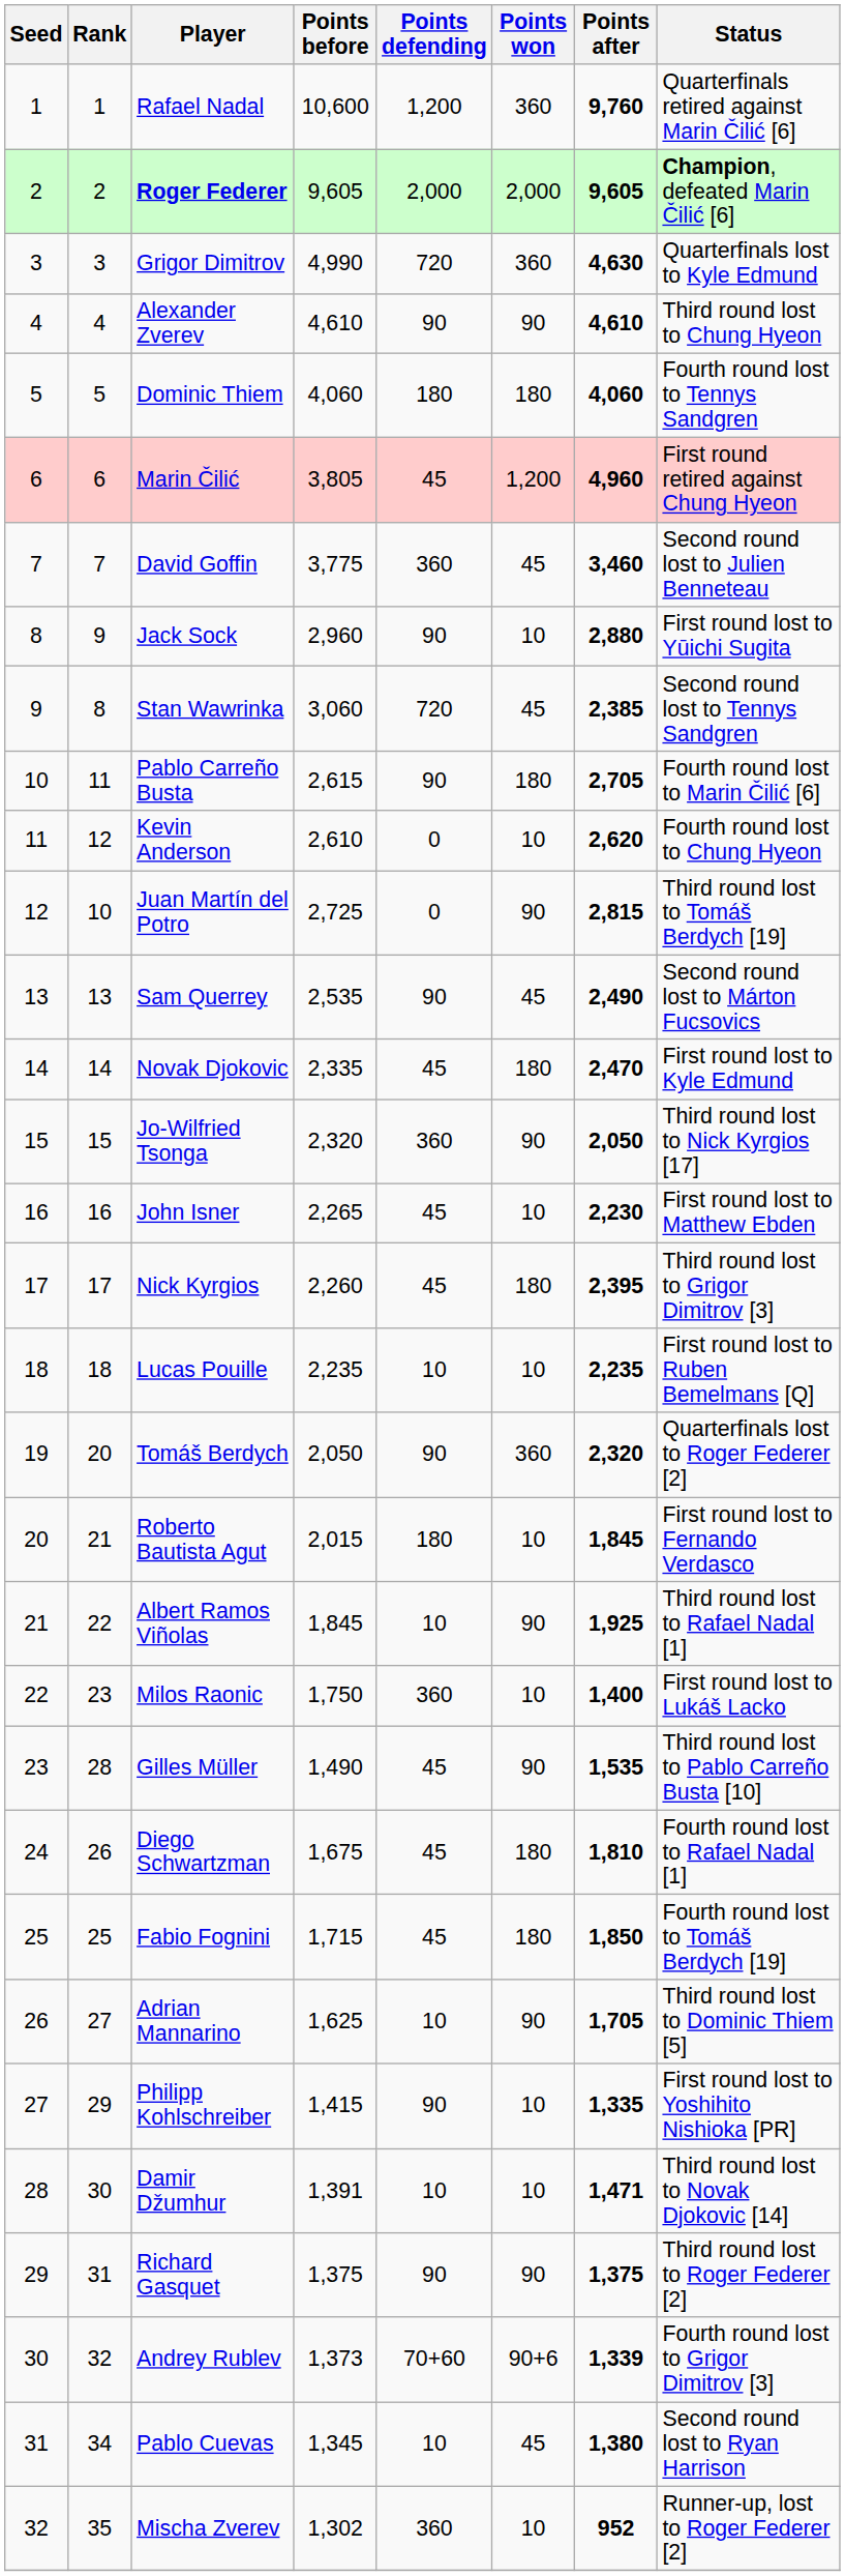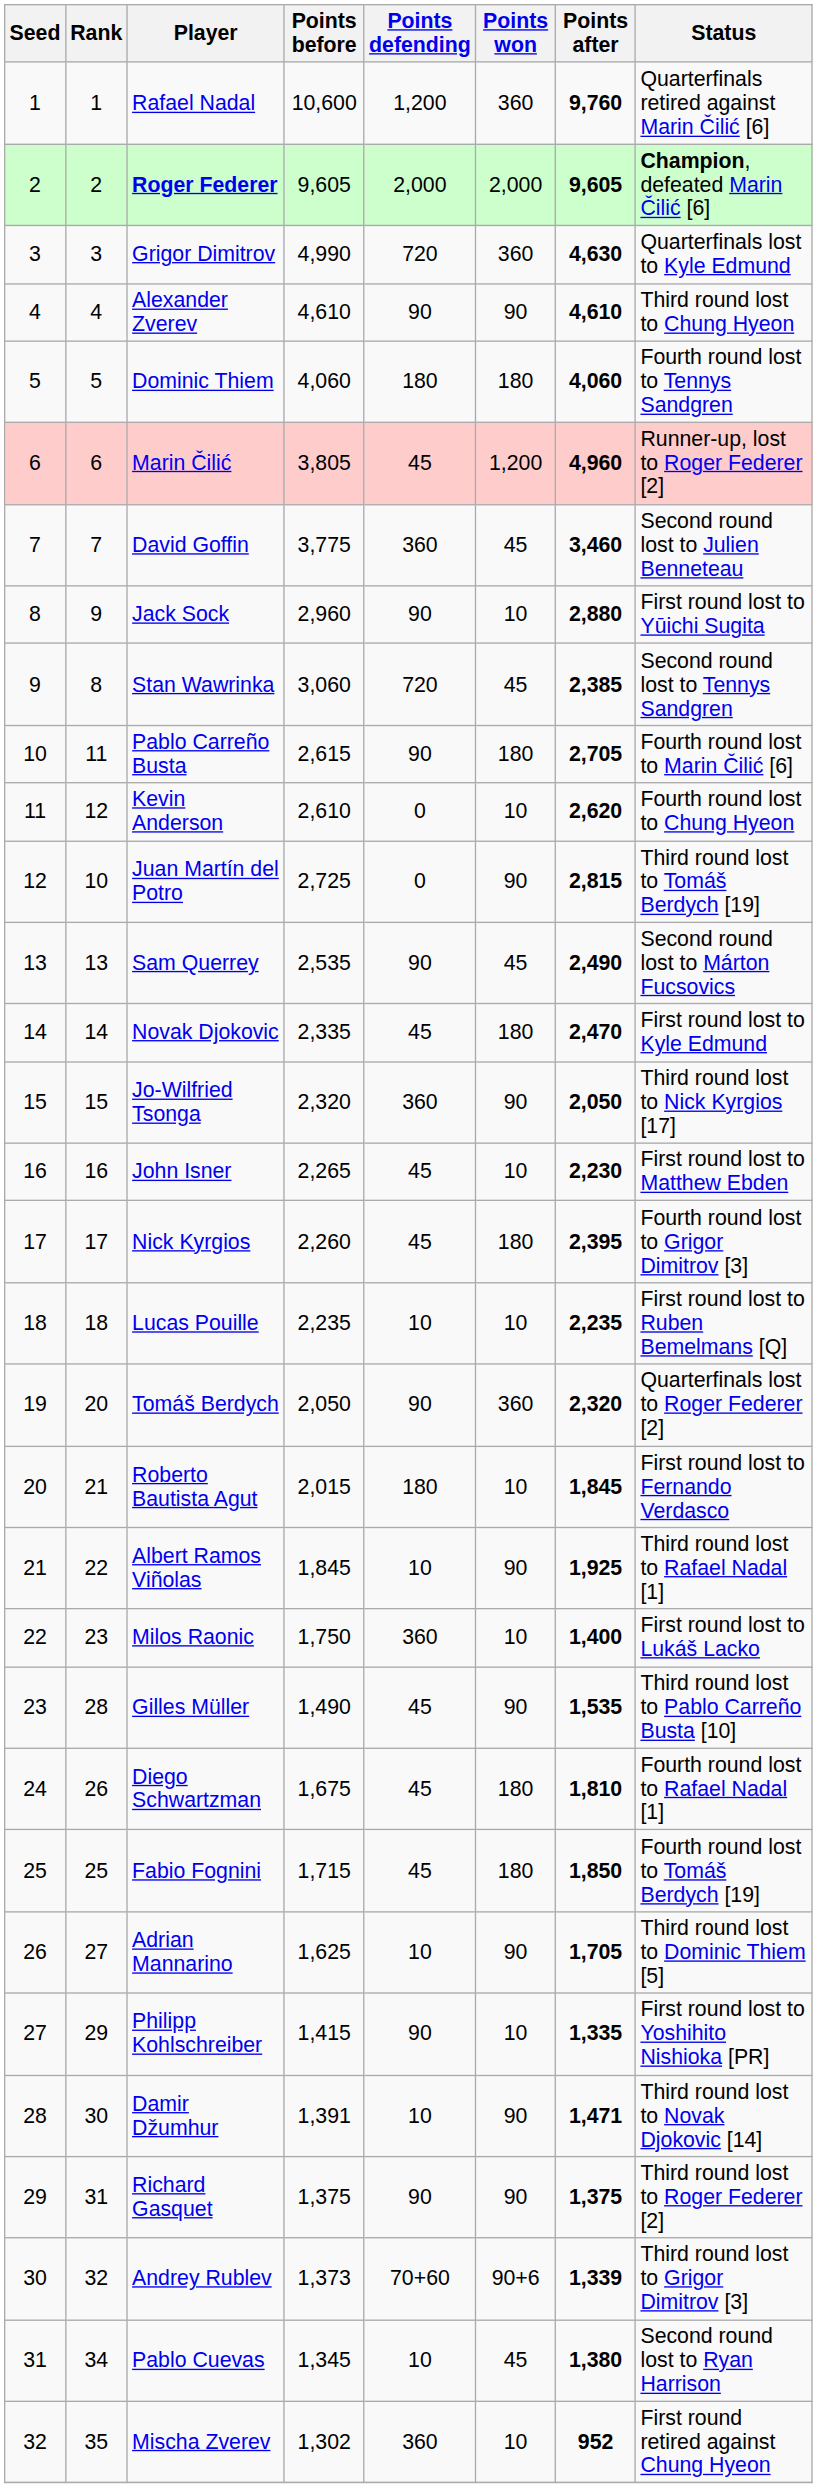Marin Čilić | Status: First round retired against Chung Hyeon -> Runner-up, lost to Roger Federer [2]
Nick Kyrgios | Status: Third round lost to Grigor Dimitrov [3] -> Fourth round lost to Grigor Dimitrov [3]
Damir Džumhur | Points won: 10 -> 90
Andrey Rublev | Status: Fourth round lost to Grigor Dimitrov [3] -> Third round lost to Grigor Dimitrov [3]
Mischa Zverev | Status: Runner-up, lost to Roger Federer [2] -> First round retired against Chung Hyeon
